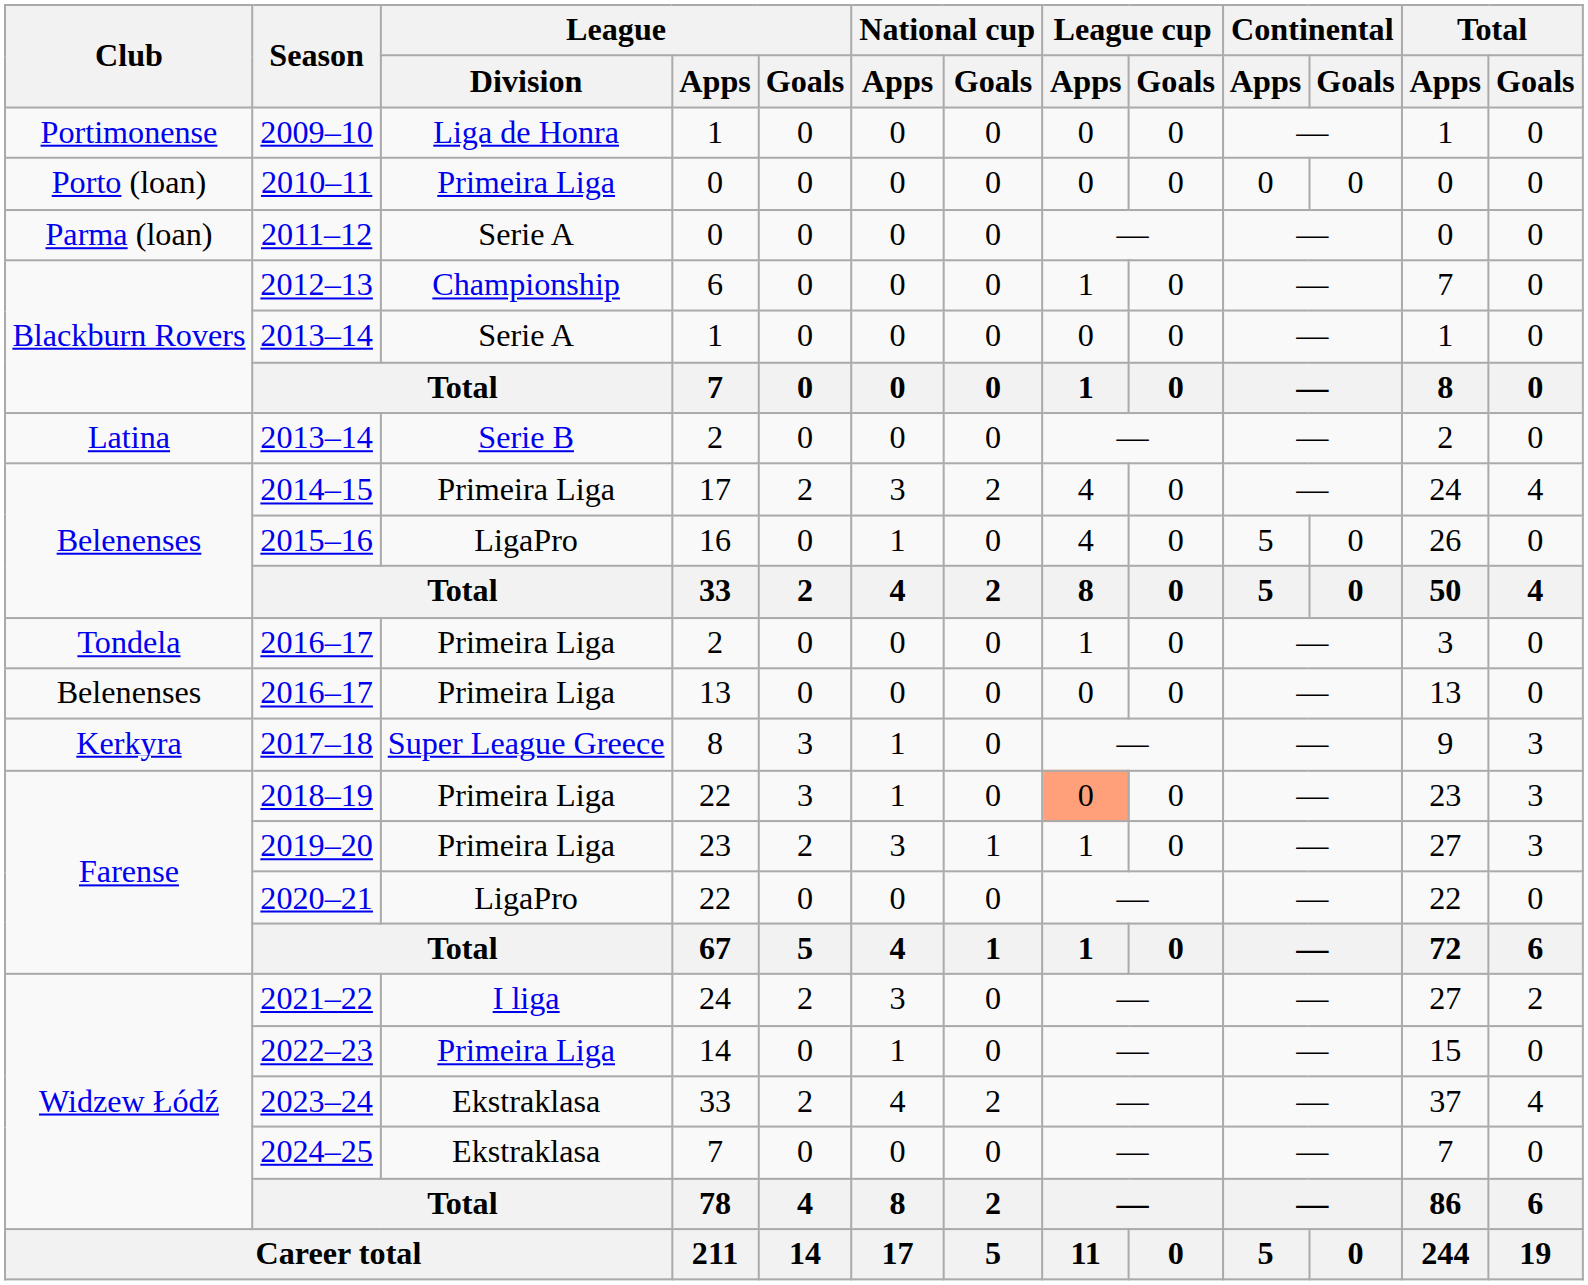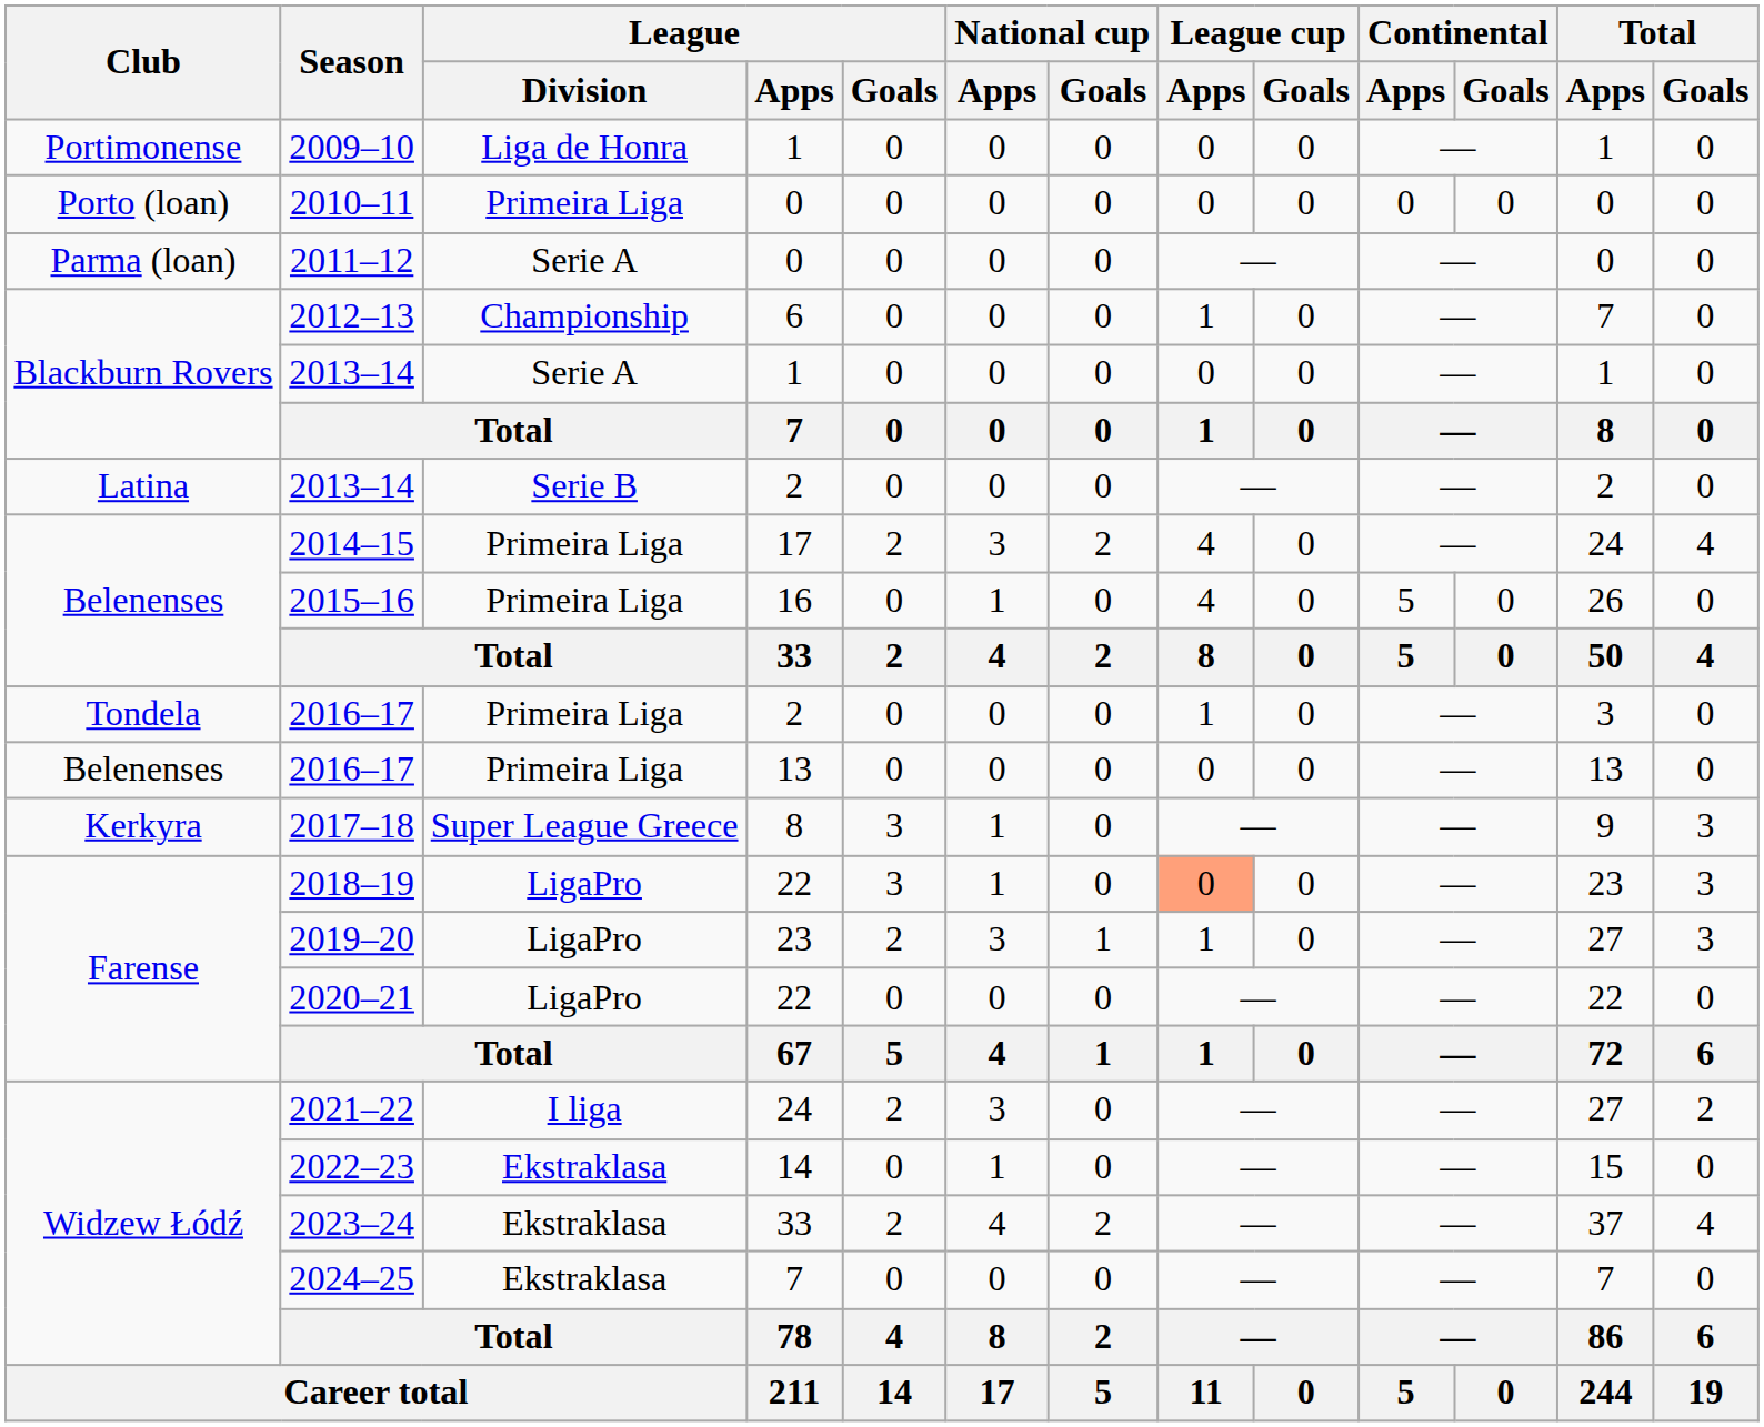2015–16 | League / Division: LigaPro -> Primeira Liga
2018–19 | League / Division: Primeira Liga -> LigaPro
2019–20 | League / Division: Primeira Liga -> LigaPro
2022–23 | League / Division: Primeira Liga -> Ekstraklasa
